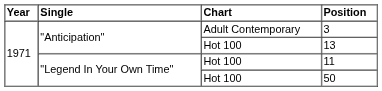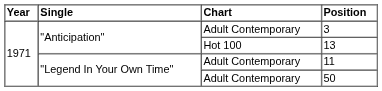11 | Chart: Hot 100 -> Adult Contemporary
50 | Chart: Hot 100 -> Adult Contemporary
